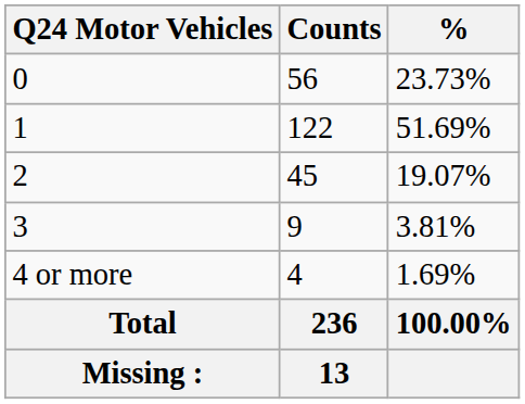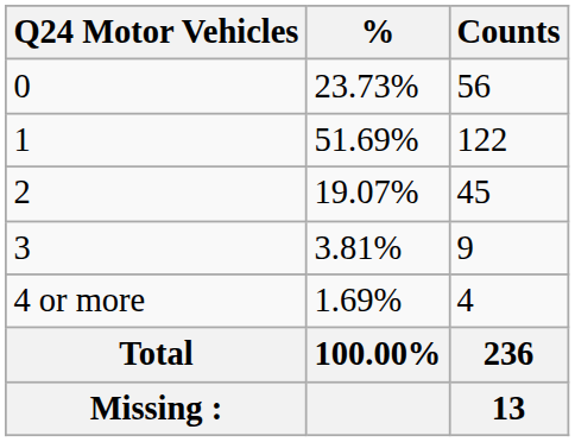columns swapped: Counts <-> %
